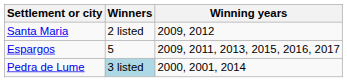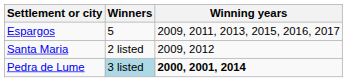rows swapped: Espargos <-> Santa Maria
Pedra de Lume | Winning years: normal -> bold
